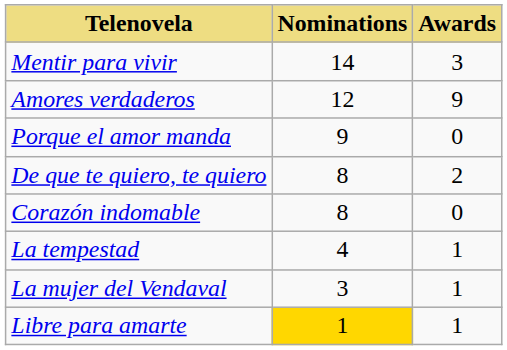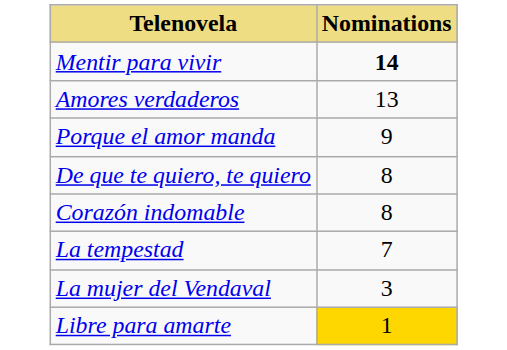- column: Awards | 3 | 9 | 0 | 2 | 0 | 1 | 1 | 1
Mentir para vivir | Nominations: normal -> bold
Amores verdaderos | Nominations: 12 -> 13
La tempestad | Nominations: 4 -> 7
